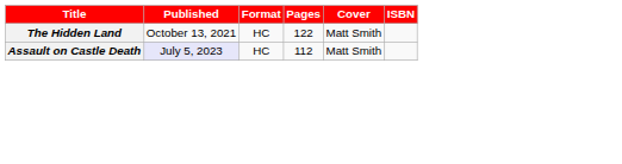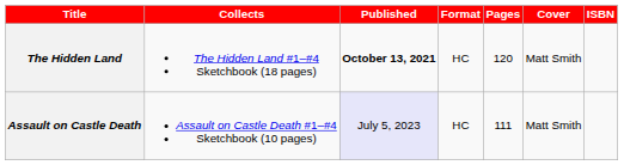+ column: Collects | The Hidden Land #1–#4 Sketchbook (18 pages) | Assault on Castle Death #1–#4 Sketchbook (10 pages)
The Hidden Land | Published: normal -> bold
The Hidden Land | Pages: 122 -> 120
Assault on Castle Death | Pages: 112 -> 111
